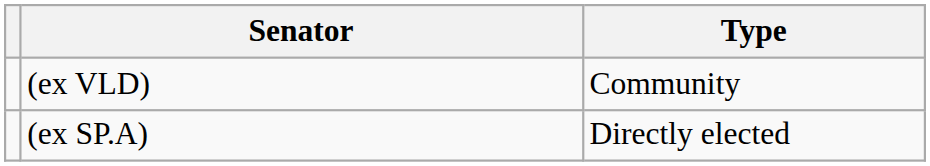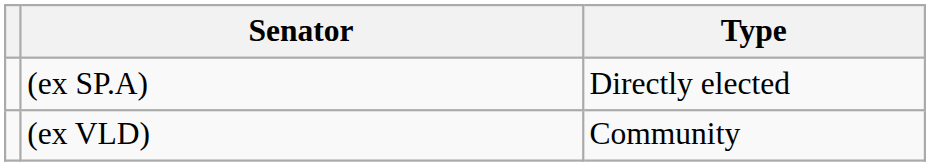rows swapped: (ex SP.A) <-> (ex VLD)
